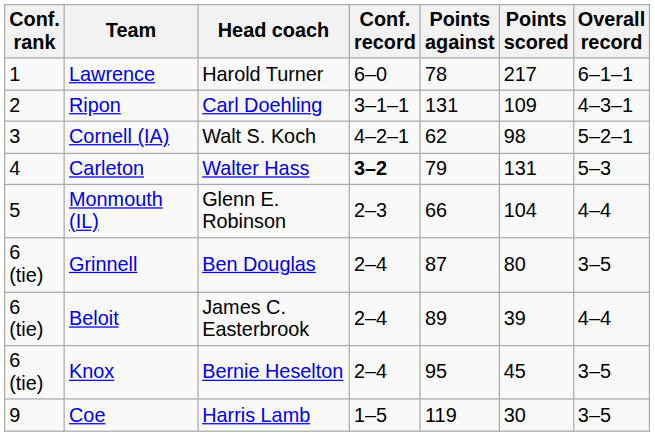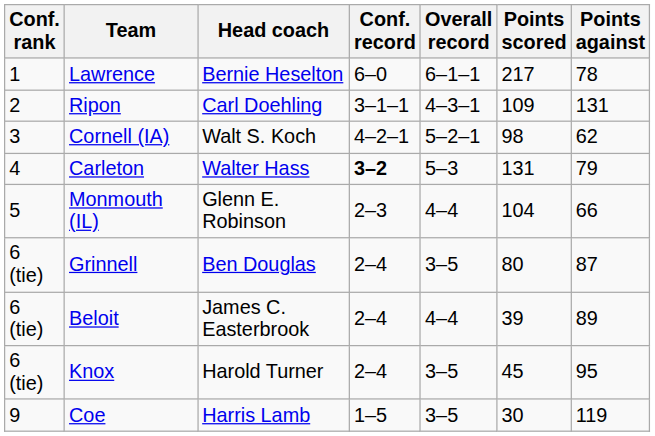columns swapped: Overall record <-> Points against
Lawrence | Head coach: Harold Turner -> Bernie Heselton
Knox | Head coach: Bernie Heselton -> Harold Turner
